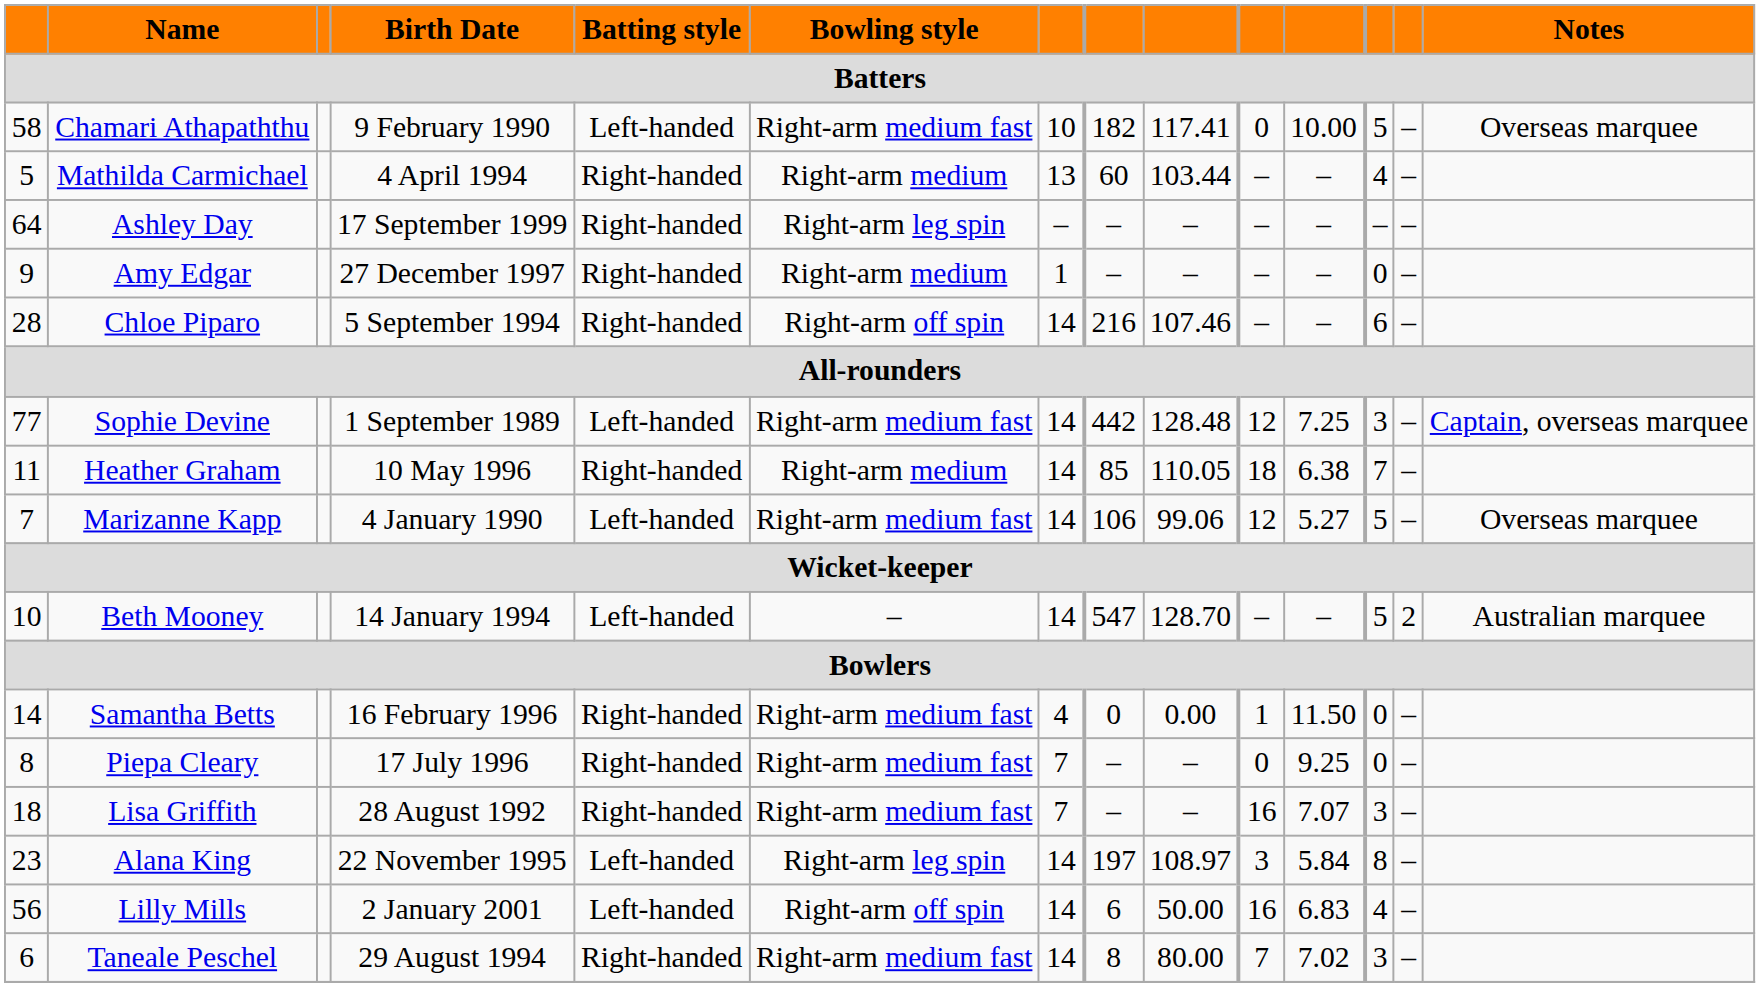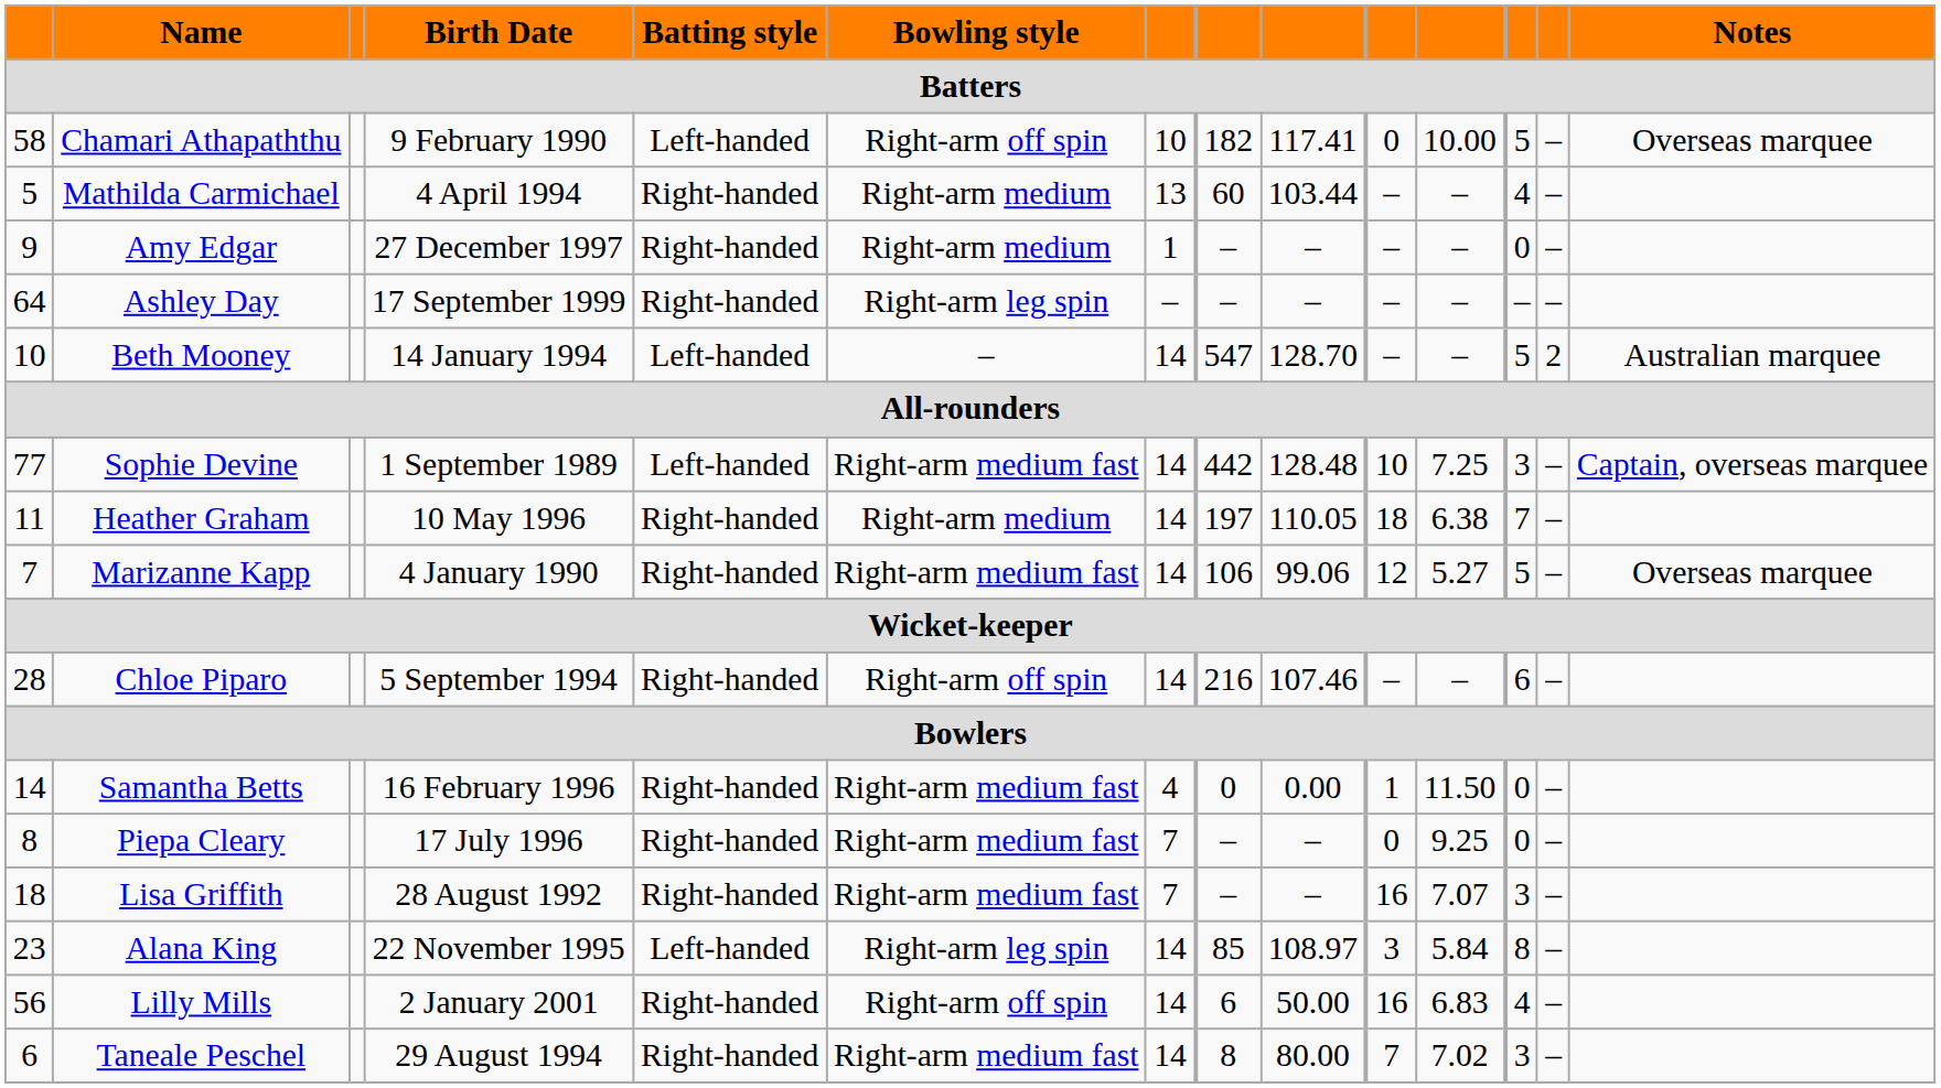Chamari Athapaththu | Bowling style: Right-arm medium fast -> Right-arm off spin
rows swapped: Ashley Day <-> Amy Edgar
rows swapped: Chloe Piparo <-> Beth Mooney
Sophie Devine | column 10: 12 -> 10
Heather Graham | column 8: 85 -> 197
Marizanne Kapp | Batting style: Left-handed -> Right-handed
Alana King | column 8: 197 -> 85
Lilly Mills | Batting style: Left-handed -> Right-handed
